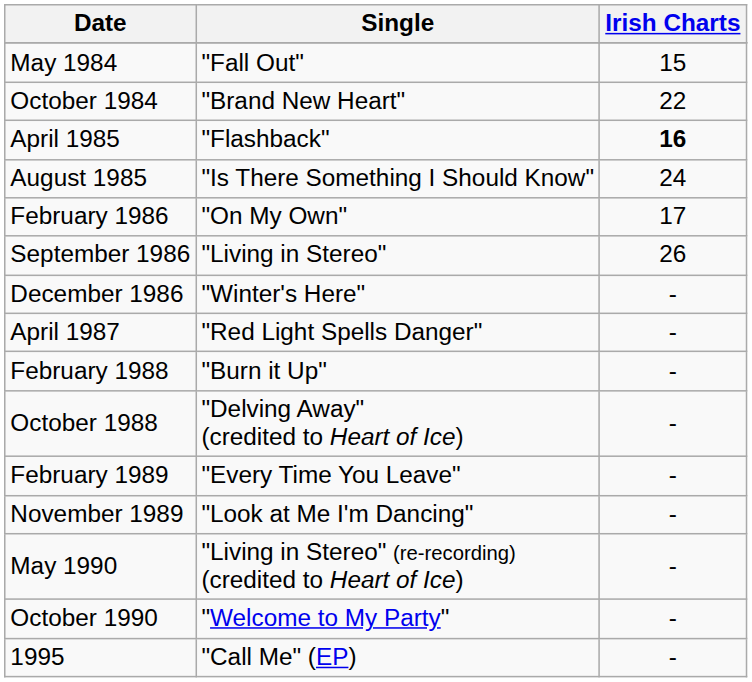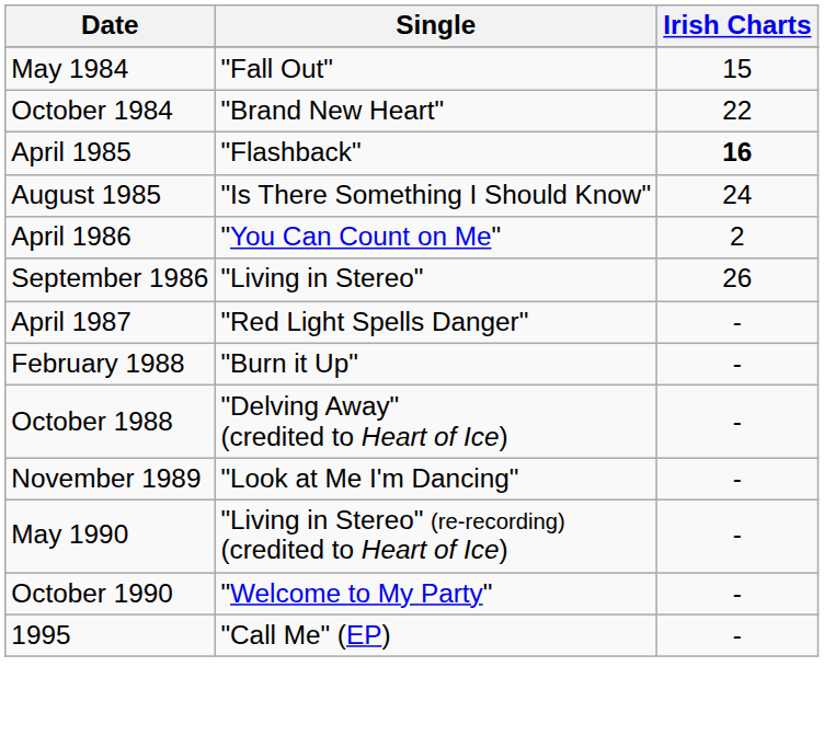- row: February 1986 | "On My Own" | 17
+ row: April 1986 | "You Can Count on Me" | 2
- row: December 1986 | "Winter's Here" | -
- row: February 1989 | "Every Time You Leave" | -
